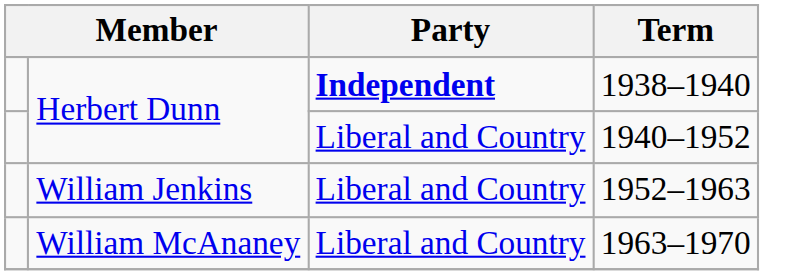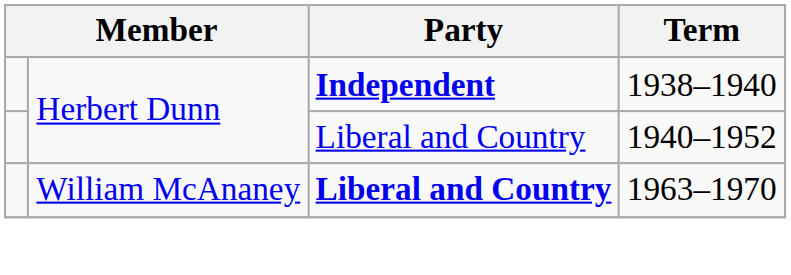- row: William Jenkins | Liberal and Country | 1952–1963
1963–1970 | Party: normal -> bold
